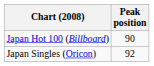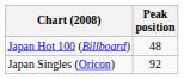Japan Hot 100 (Billboard) | Peak position: 90 -> 48
